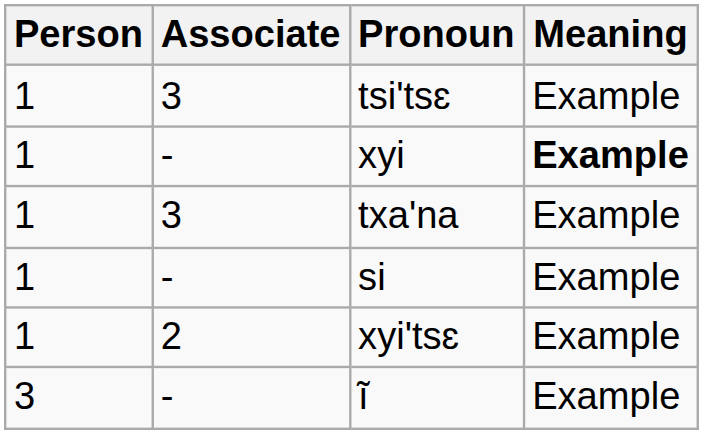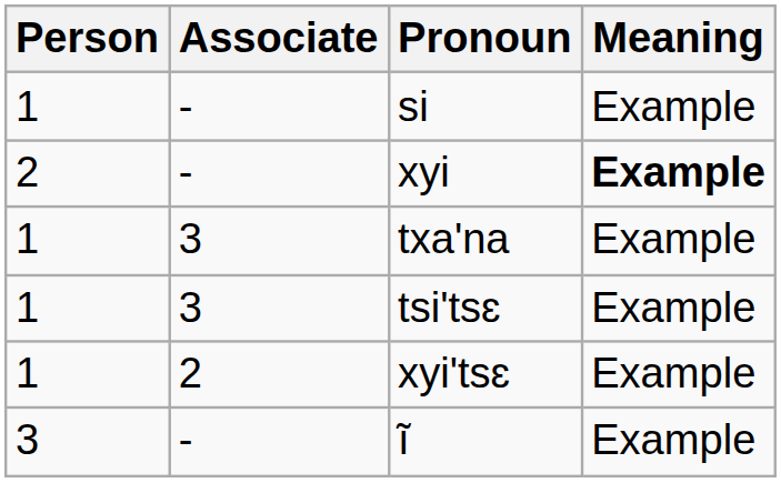rows swapped: si <-> tsi'tsɛ
xyi | Person: 1 -> 2
